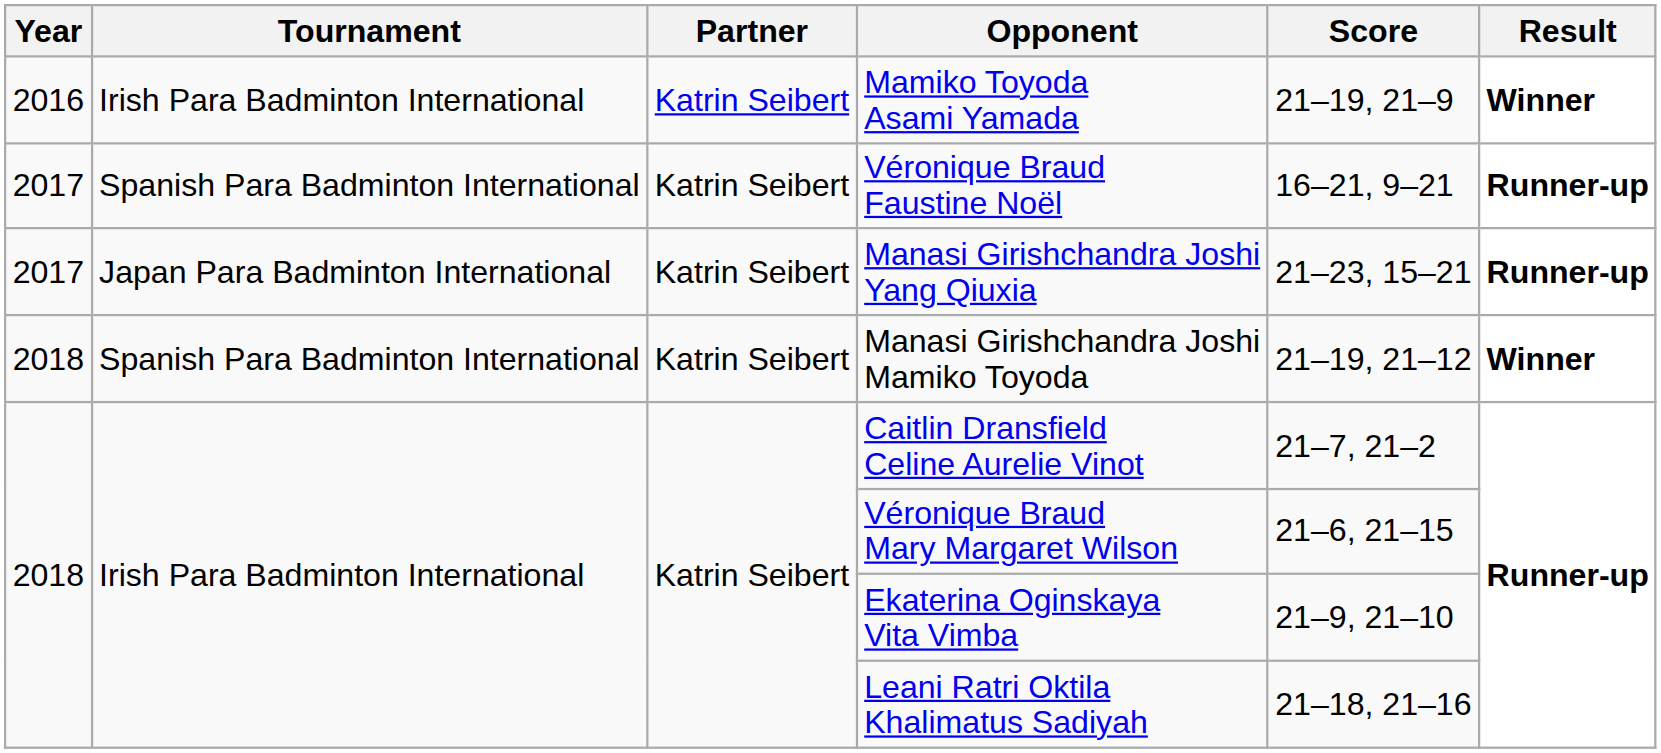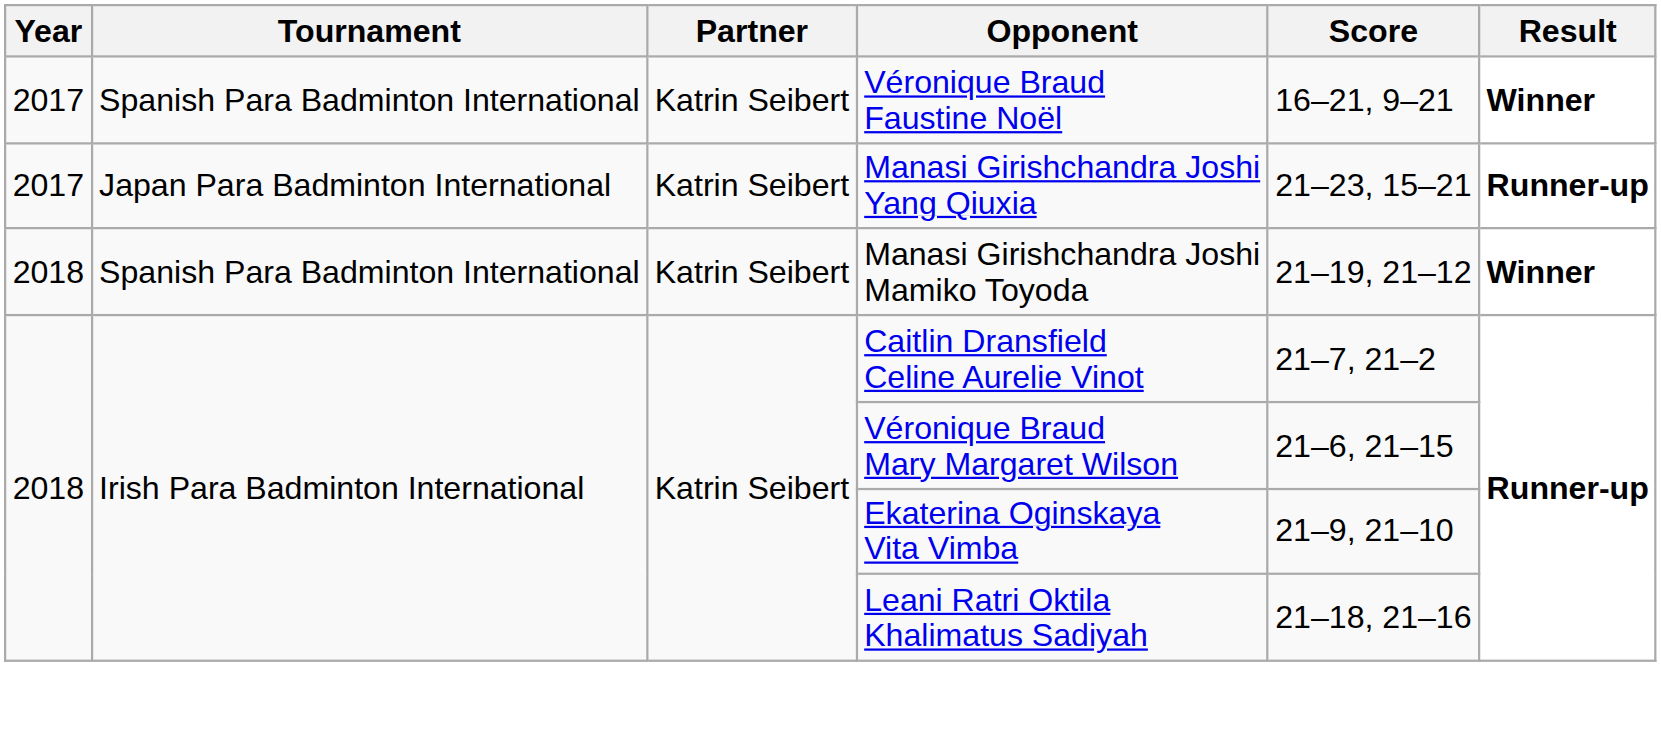- row: 2016 | Irish Para Badminton International | Katrin Seibert | Mamiko Toyoda Asami Yamada | 21–19, 21–9 | Winner
Véronique Braud Faustine Noël | Result: Runner-up -> Winner
